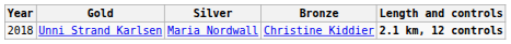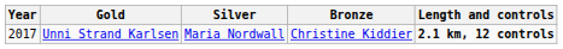Unni Strand Karlsen | Year: 2018 -> 2017
